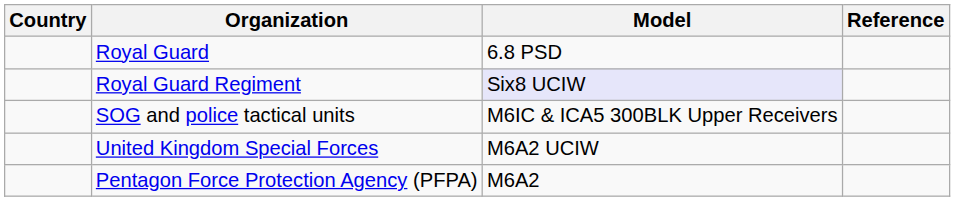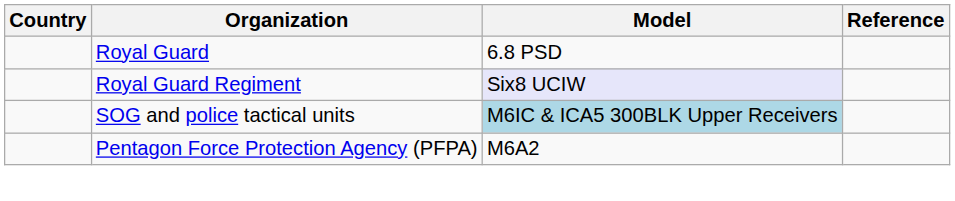SOG and police tactical units | Model: no background -> lightblue background
- row: United Kingdom Special Forces | M6A2 UCIW
